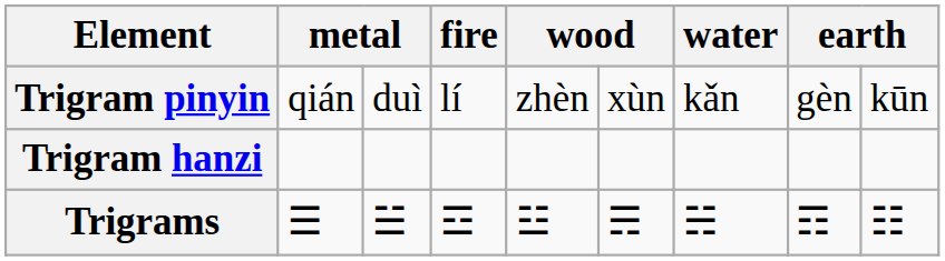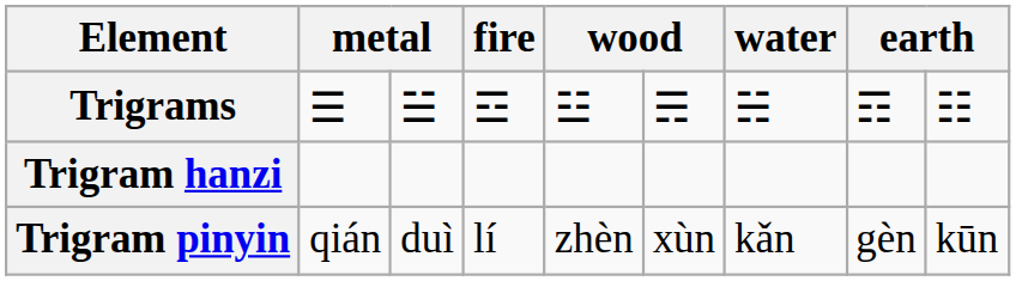rows swapped: Trigrams <-> Trigram pinyin
